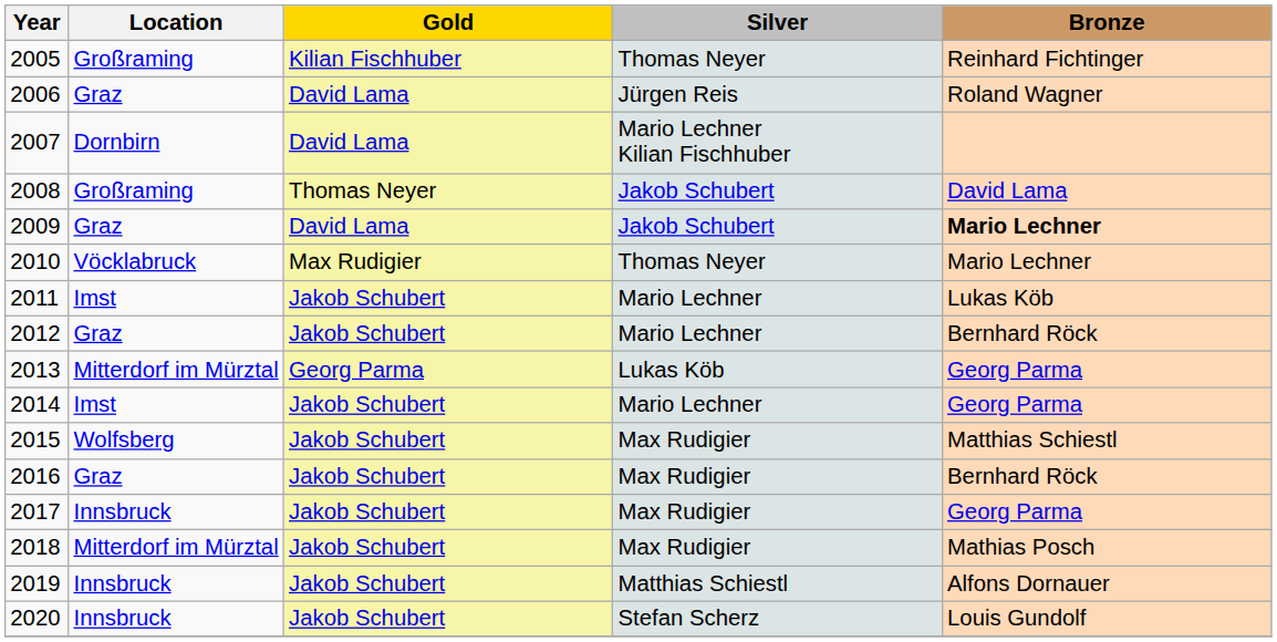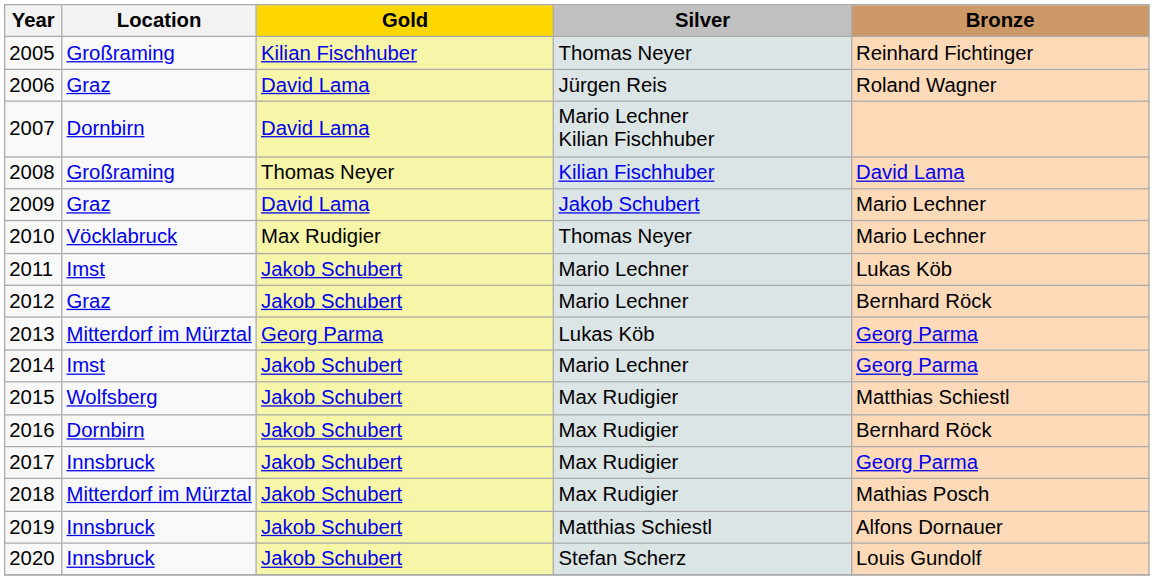2008 | Silver: Jakob Schubert -> Kilian Fischhuber
2009 | Bronze: bold -> normal
2016 | Location: Graz -> Dornbirn
